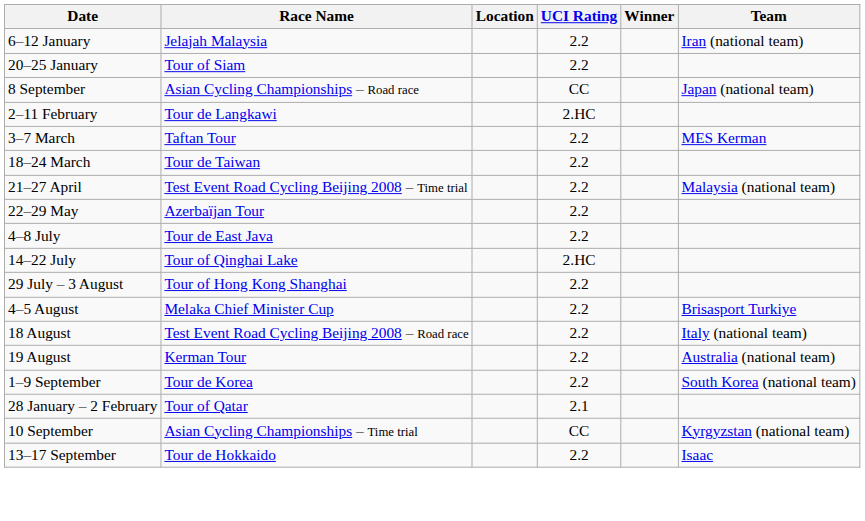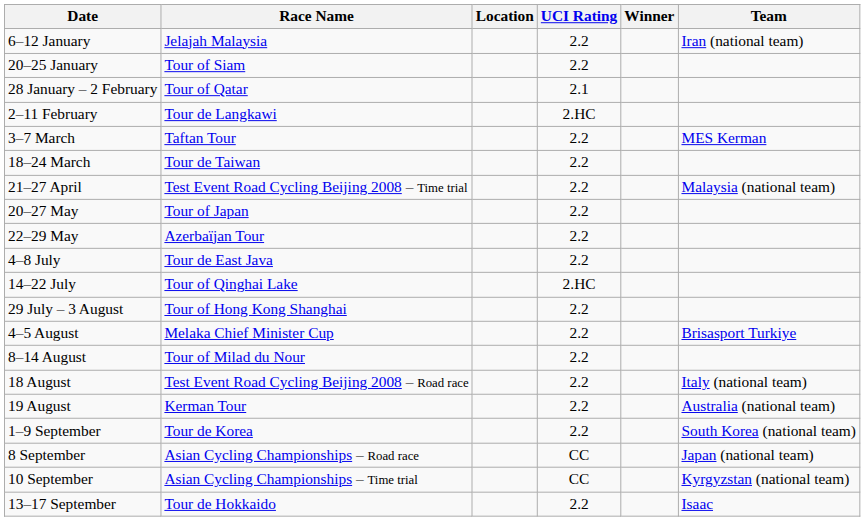rows swapped: 28 January – 2 February <-> 8 September
+ row: 20–27 May | Tour of Japan | 2.2
+ row: 8–14 August | Tour of Milad du Nour | 2.2
